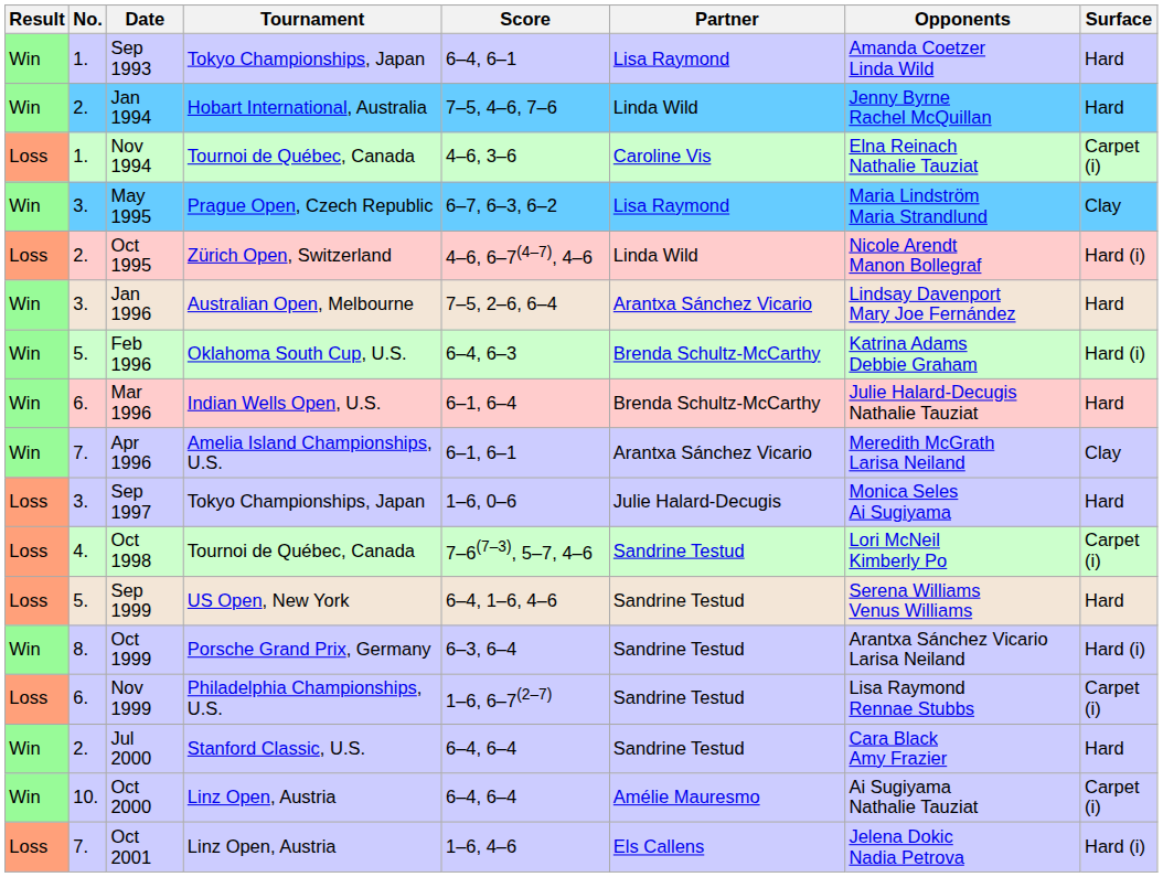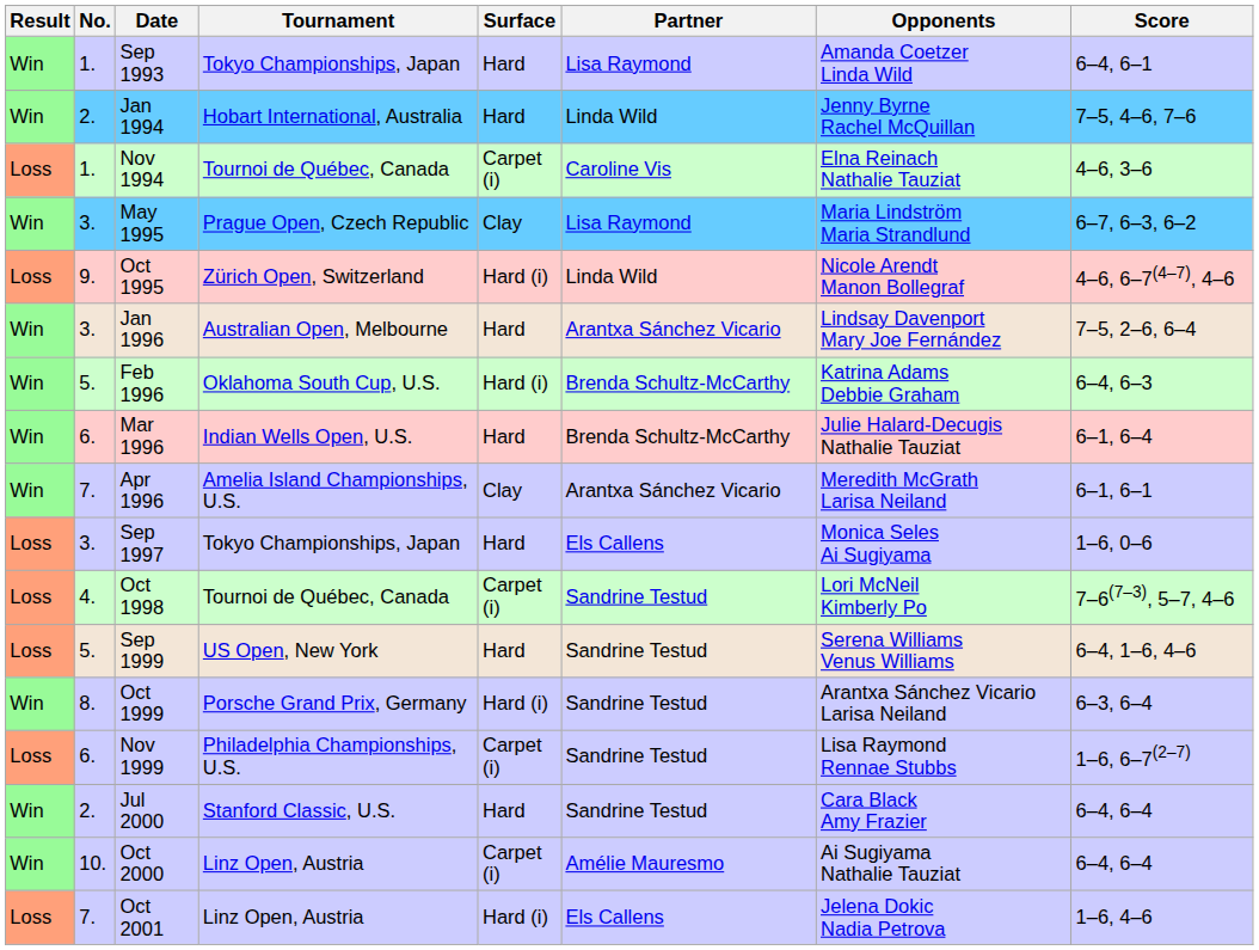columns swapped: Surface <-> Score
Oct 1995 | No.: 2. -> 9.
Sep 1997 | Partner: Julie Halard-Decugis -> Els Callens
